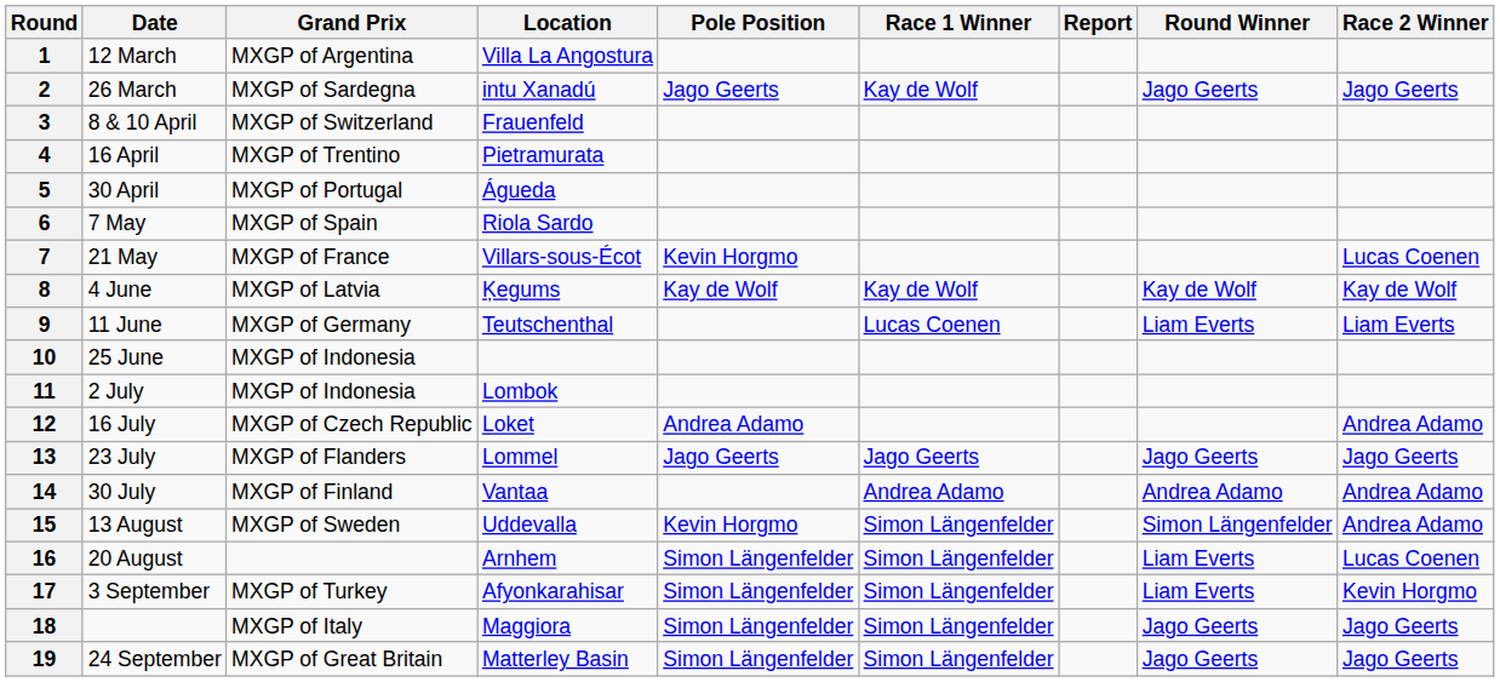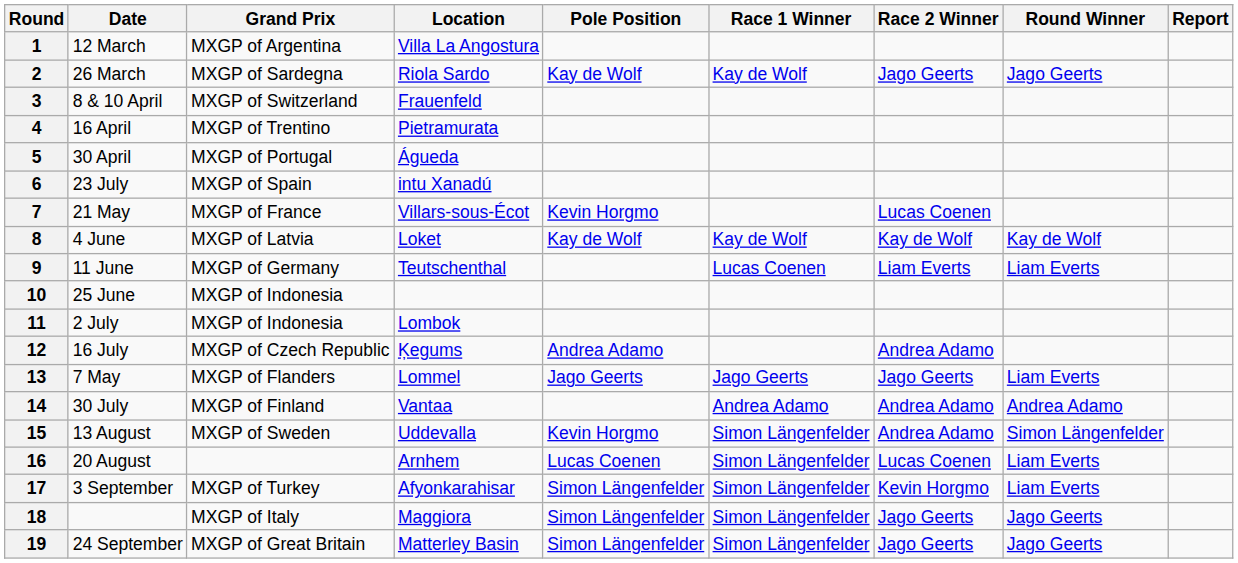columns swapped: Race 2 Winner <-> Report
2 | Location: intu Xanadú -> Riola Sardo
2 | Pole Position: Jago Geerts -> Kay de Wolf
6 | Date: 7 May -> 23 July
6 | Location: Riola Sardo -> intu Xanadú
8 | Location: Ķegums -> Loket
12 | Location: Loket -> Ķegums
13 | Date: 23 July -> 7 May
13 | Round Winner: Jago Geerts -> Liam Everts
16 | Pole Position: Simon Längenfelder -> Lucas Coenen
